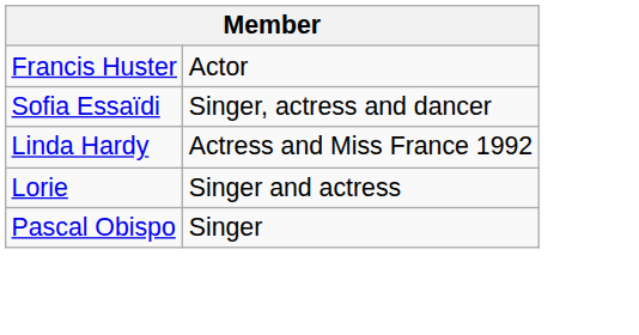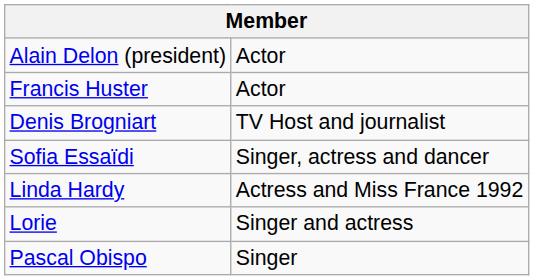+ row: Alain Delon (president) | Actor
+ row: Denis Brogniart | TV Host and journalist
